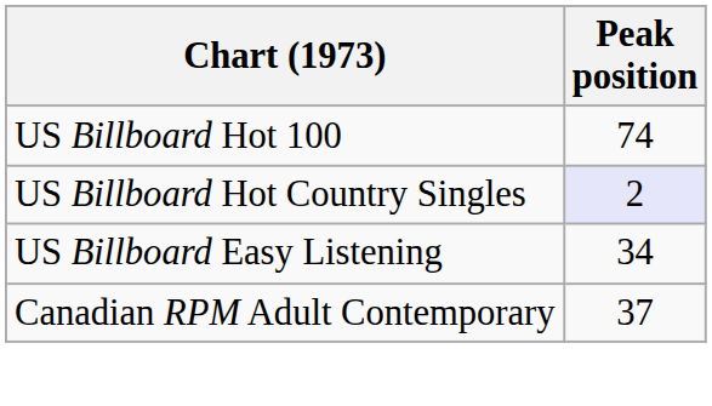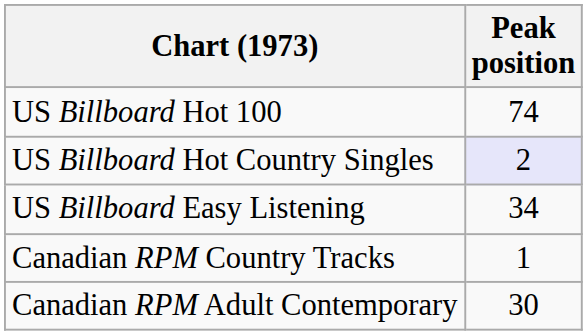+ row: Canadian RPM Country Tracks | 1
Canadian RPM Adult Contemporary | Peak position: 37 -> 30
